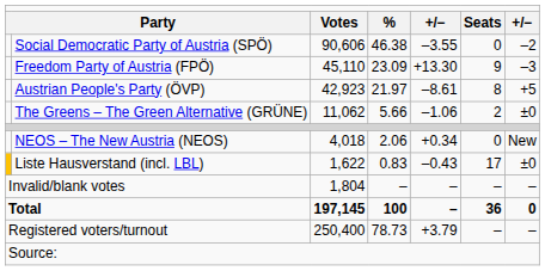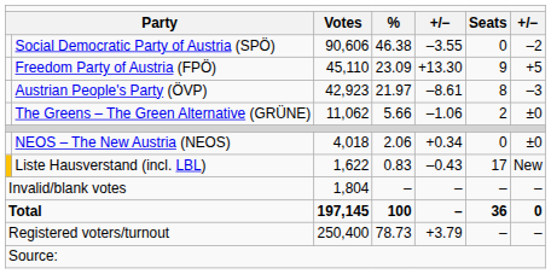Freedom Party of Austria (FPÖ) | column 7: –3 -> +5
Austrian People's Party (ÖVP) | column 7: +5 -> –3
NEOS – The New Austria (NEOS) | column 7: New -> ±0
Liste Hausverstand (incl. LBL) | column 7: ±0 -> New
